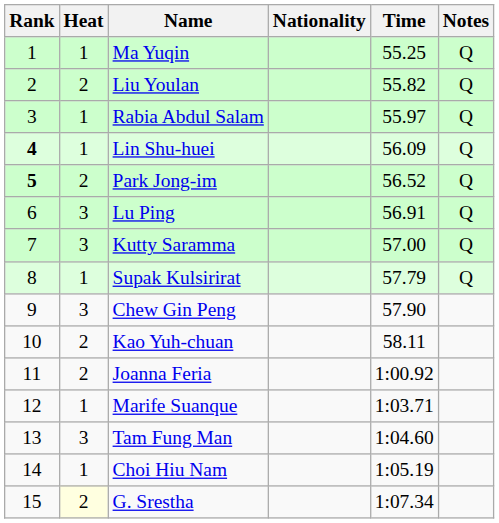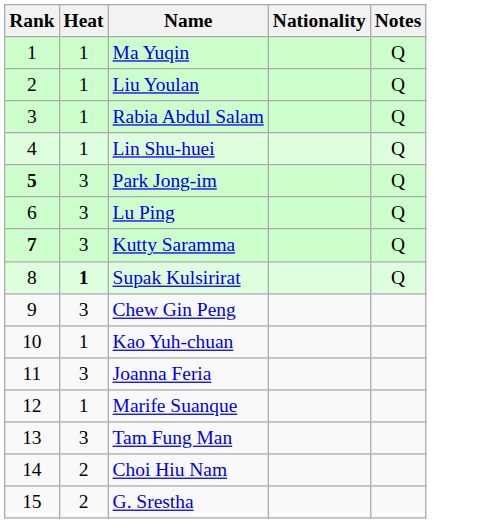- column: Time | 55.25 | 55.82 | 55.97 | 56.09 | 56.52 | 56.91 | 57.00 | 57.79 | 57.90 | 58.11 | 1:00.92 | 1:03.71 | 1:04.60 | 1:05.19 | 1:07.34
Liu Youlan | Heat: 2 -> 1
Lin Shu-huei | Rank: bold -> normal
Park Jong-im | Heat: 2 -> 3
Kutty Saramma | Rank: normal -> bold
Supak Kulsirirat | Heat: normal -> bold
Kao Yuh-chuan | Heat: 2 -> 1
Joanna Feria | Heat: 2 -> 3
Choi Hiu Nam | Heat: 1 -> 2
G. Srestha | Heat: lightyellow background -> no background
